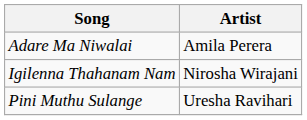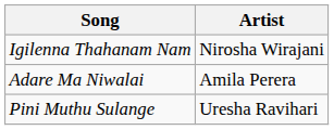rows swapped: Adare Ma Niwalai <-> Igilenna Thahanam Nam
